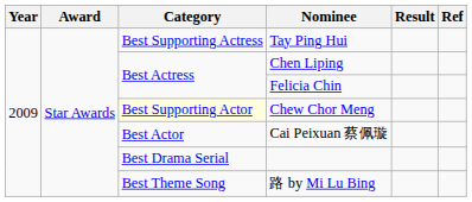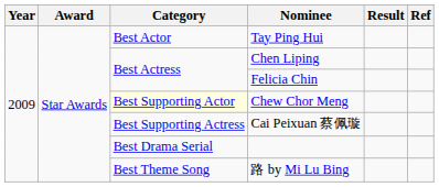Tay Ping Hui | Category: Best Supporting Actress -> Best Actor
Cai Peixuan 蔡佩璇 | Category: Best Actor -> Best Supporting Actress
